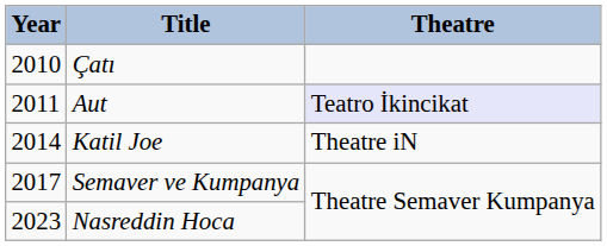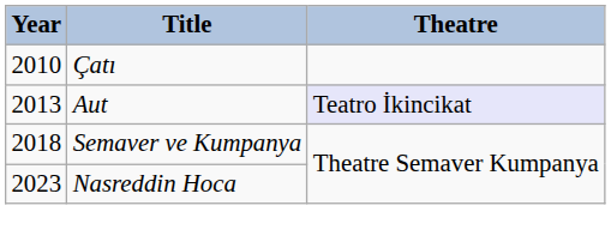Aut | Year: 2011 -> 2013
- row: 2014 | Katil Joe | Theatre iN
Semaver ve Kumpanya | Year: 2017 -> 2018
